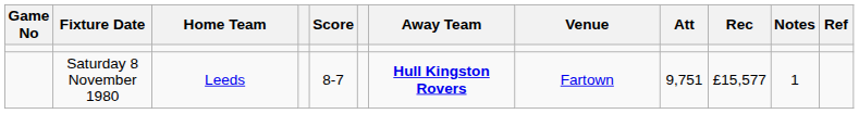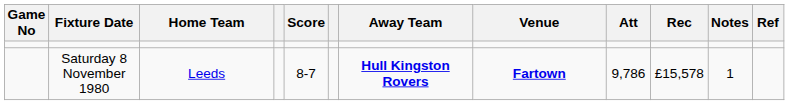Saturday 8 November 1980 | Venue: normal -> bold
Saturday 8 November 1980 | Att: 9,751 -> 9,786
Saturday 8 November 1980 | Rec: £15,577 -> £15,578
